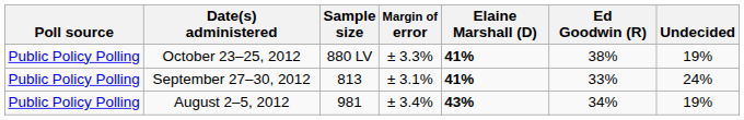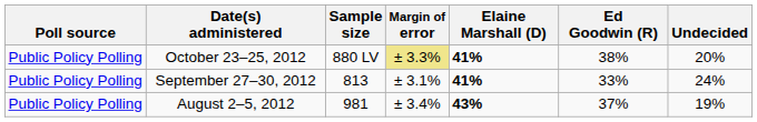October 23–25, 2012 | Margin of error: no background -> khaki background
October 23–25, 2012 | Undecided: 19% -> 20%
August 2–5, 2012 | Ed Goodwin (R): 34% -> 37%
